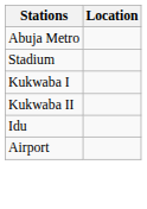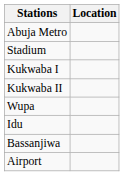+ row: Wupa
+ row: Bassanjiwa
